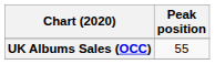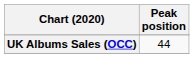UK Albums Sales (OCC) | Peak position: 55 -> 44
